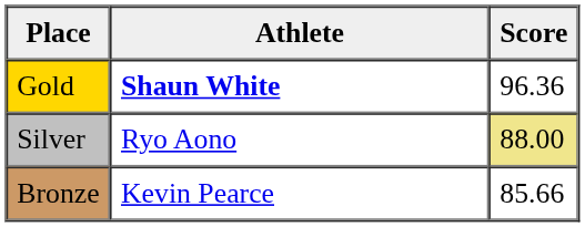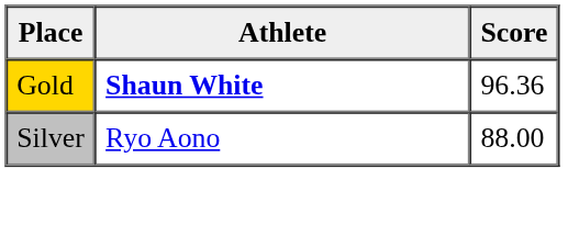Silver | Score: khaki background -> no background
- row: Bronze | Kevin Pearce | 85.66
